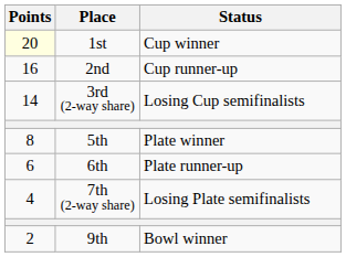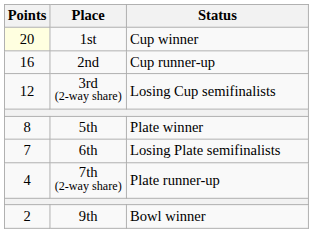3rd (2-way share) | Points: 14 -> 12
6th | Points: 6 -> 7
6th | Status: Plate runner-up -> Losing Plate semifinalists
7th (2-way share) | Status: Losing Plate semifinalists -> Plate runner-up
